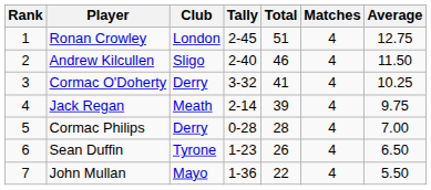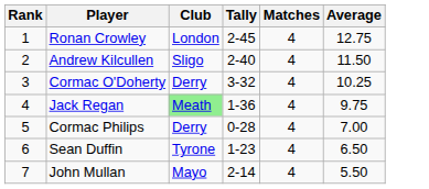- column: Total | 51 | 46 | 41 | 39 | 28 | 26 | 22
Jack Regan | Club: no background -> lightgreen background
Jack Regan | Tally: 2-14 -> 1-36
John Mullan | Tally: 1-36 -> 2-14
